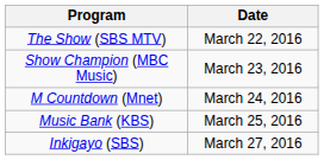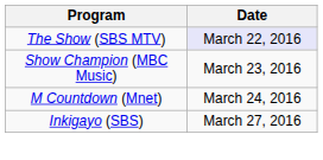The Show (SBS MTV) | Date: no background -> lavender background
- row: Music Bank (KBS) | March 25, 2016
